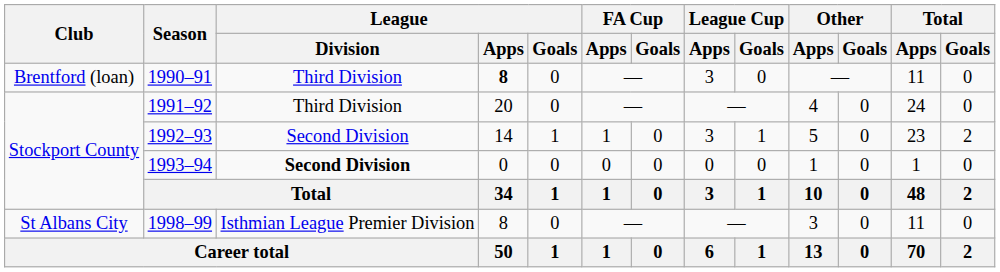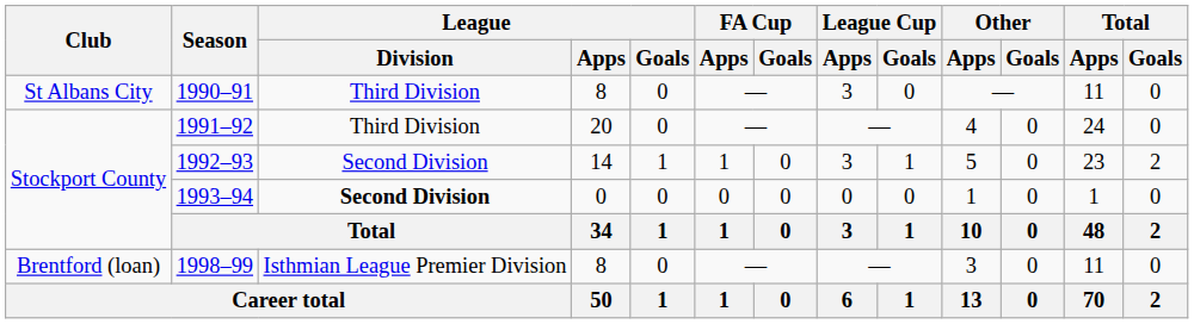1990–91 | Club: Brentford (loan) -> St Albans City
1990–91 | League / Apps: bold -> normal
1998–99 | Club: St Albans City -> Brentford (loan)
